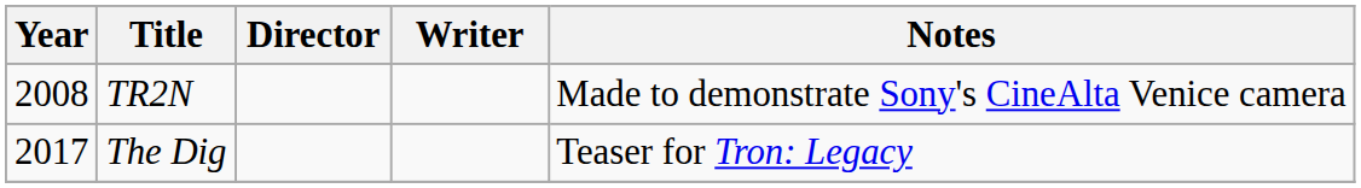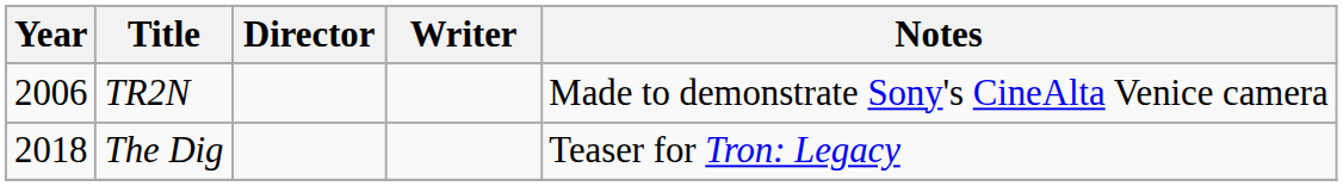TR2N | Year: 2008 -> 2006
The Dig | Year: 2017 -> 2018
